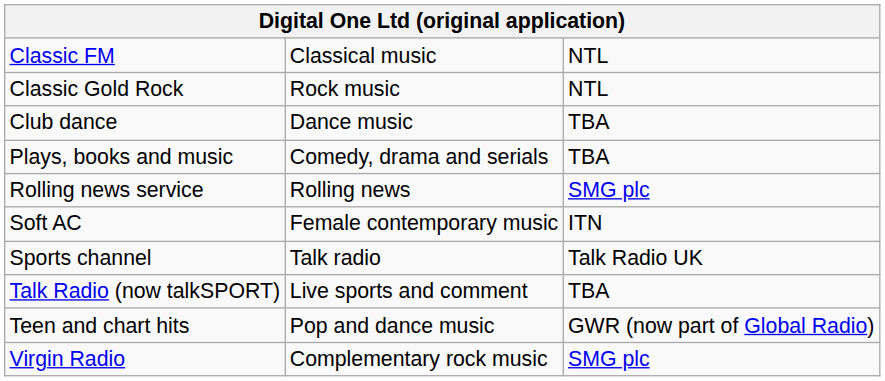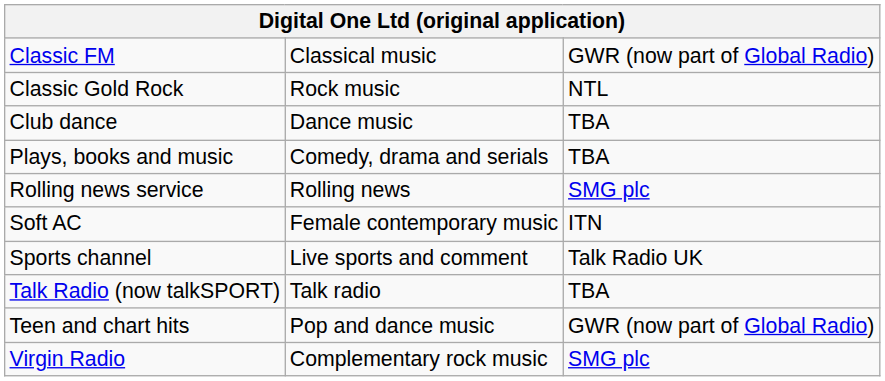Classic FM | column 3: NTL -> GWR (now part of Global Radio)
Sports channel | column 2: Talk radio -> Live sports and comment
Talk Radio (now talkSPORT) | column 2: Live sports and comment -> Talk radio
